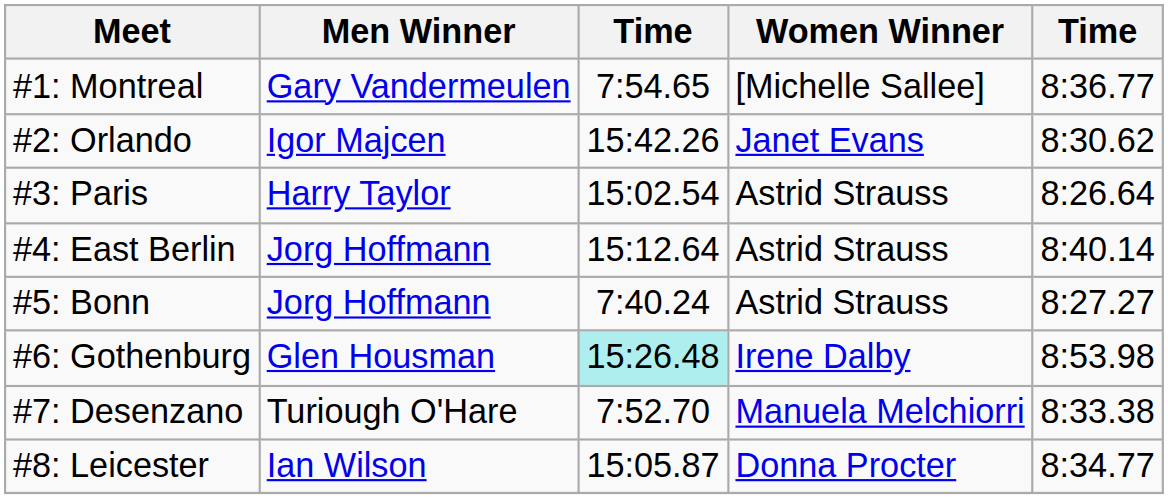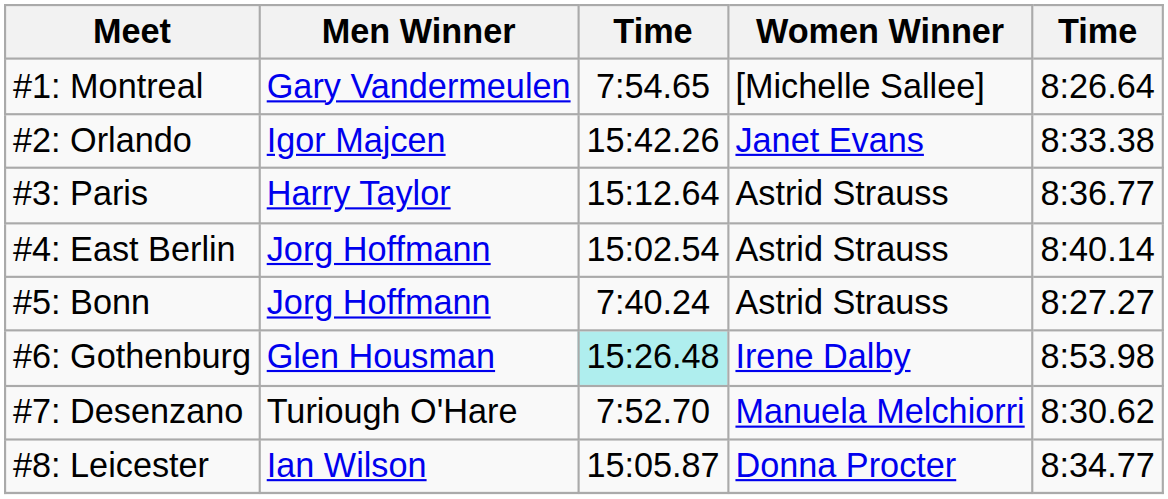#1: Montreal | column 5: 8:36.77 -> 8:26.64
#2: Orlando | column 5: 8:30.62 -> 8:33.38
#3: Paris | column 3: 15:02.54 -> 15:12.64
#3: Paris | column 5: 8:26.64 -> 8:36.77
#4: East Berlin | column 3: 15:12.64 -> 15:02.54
#7: Desenzano | column 5: 8:33.38 -> 8:30.62
